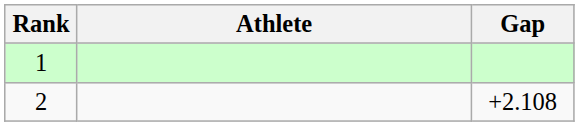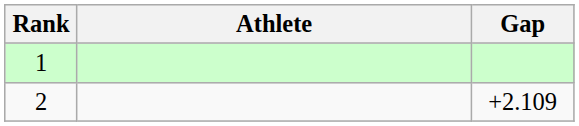2 | Gap: +2.108 -> +2.109
